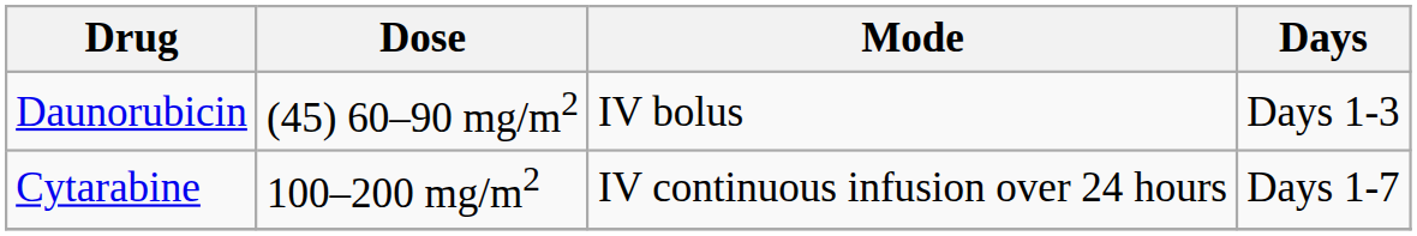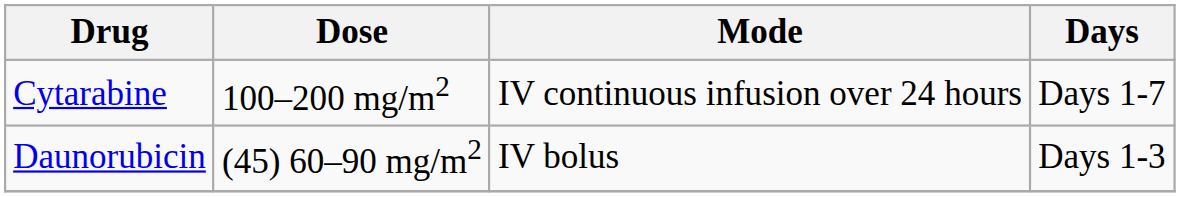rows swapped: Cytarabine <-> Daunorubicin
